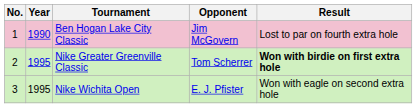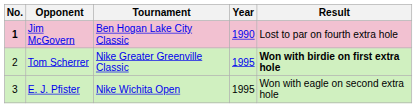columns swapped: Year <-> Opponent
Ben Hogan Lake City Classic | No.: normal -> bold
